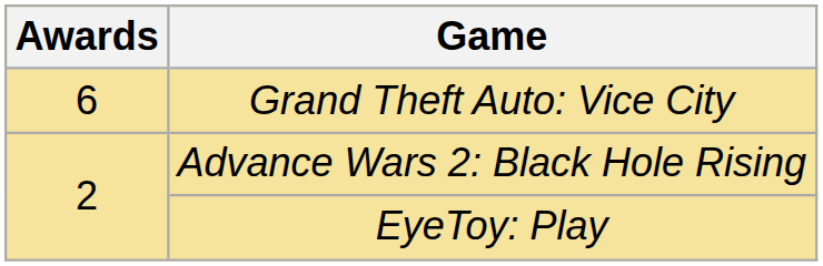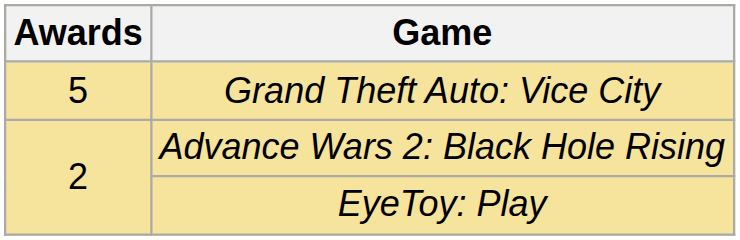Grand Theft Auto: Vice City | Awards: 6 -> 5
